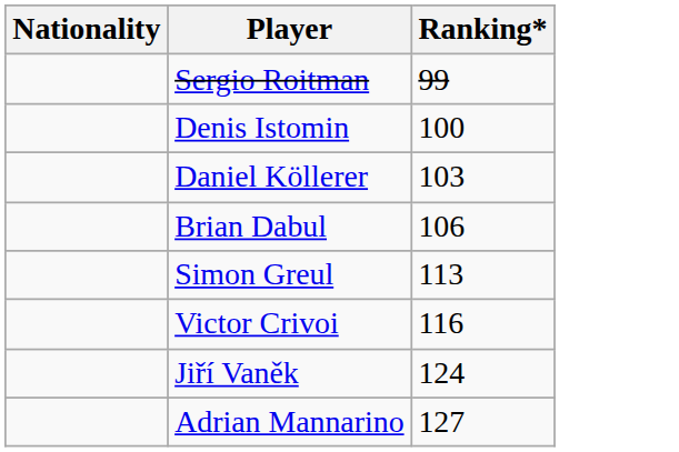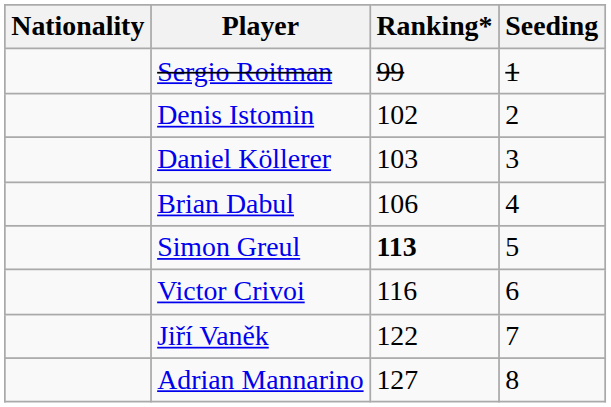+ column: Seeding | 1 | 2 | 3 | 4 | 5 | 6 | 7 | 8
Denis Istomin | Ranking*: 100 -> 102
Simon Greul | Ranking*: normal -> bold
Jiří Vaněk | Ranking*: 124 -> 122
